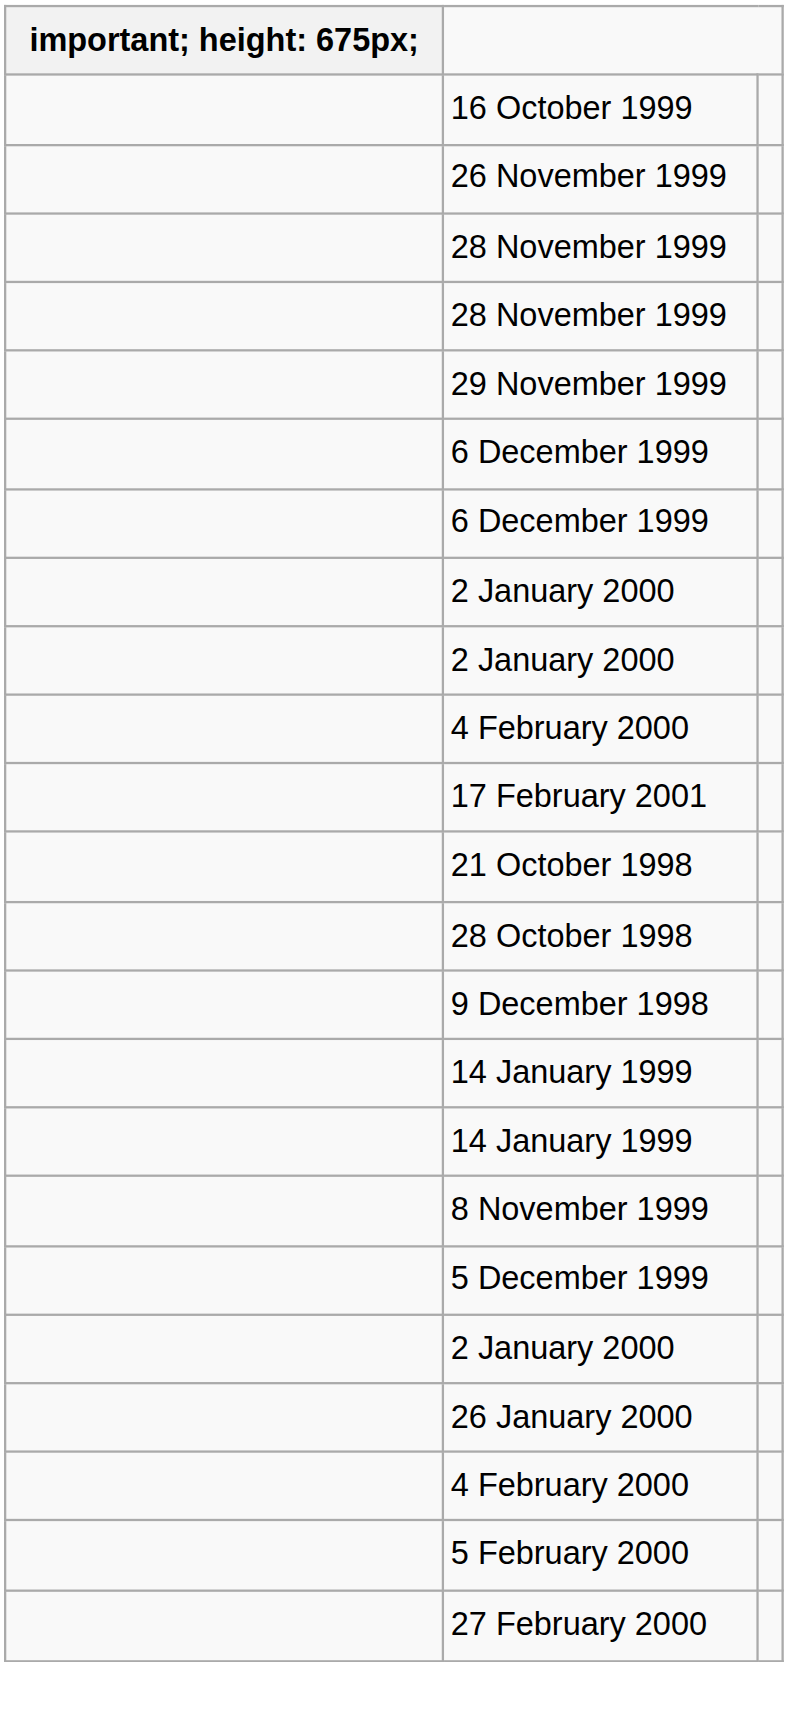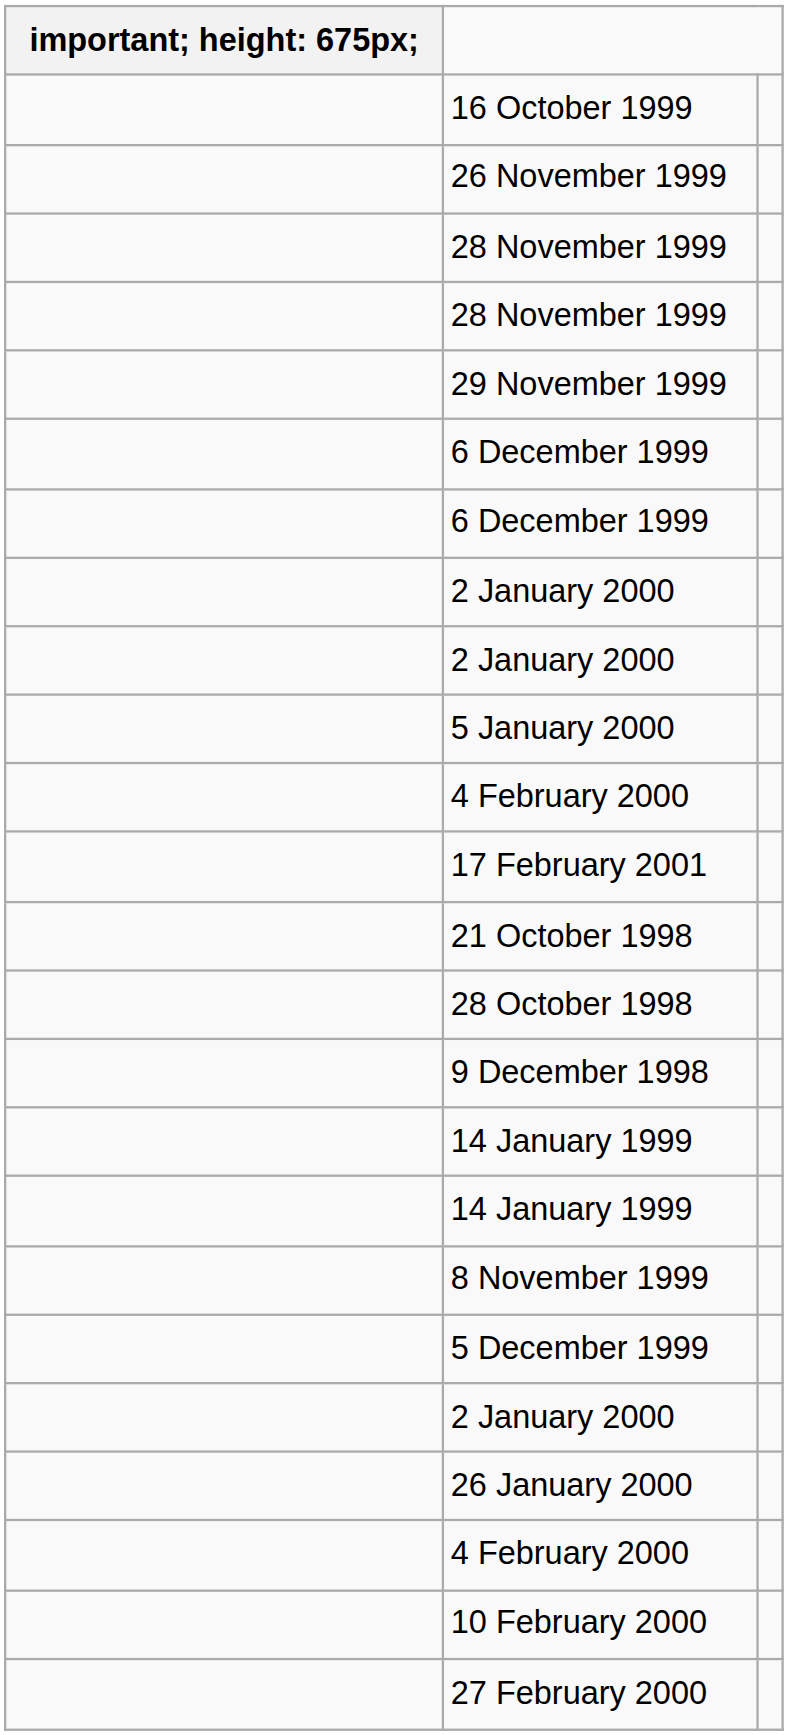+ row: 5 January 2000
- row: 5 February 2000
+ row: 10 February 2000
